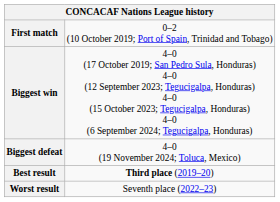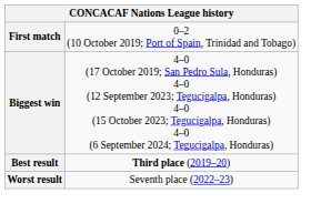- row: Biggest defeat | 4–0 (19 November 2024; Toluca, Mexico)
